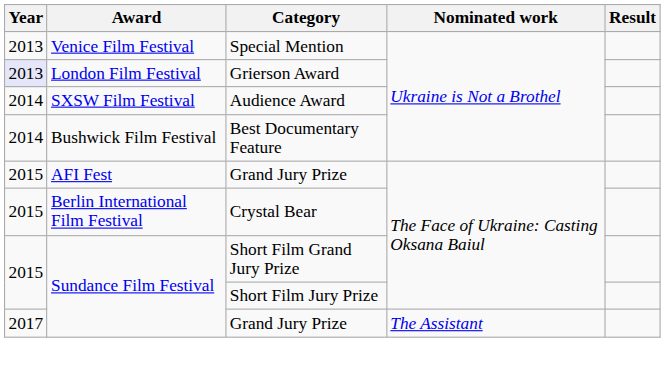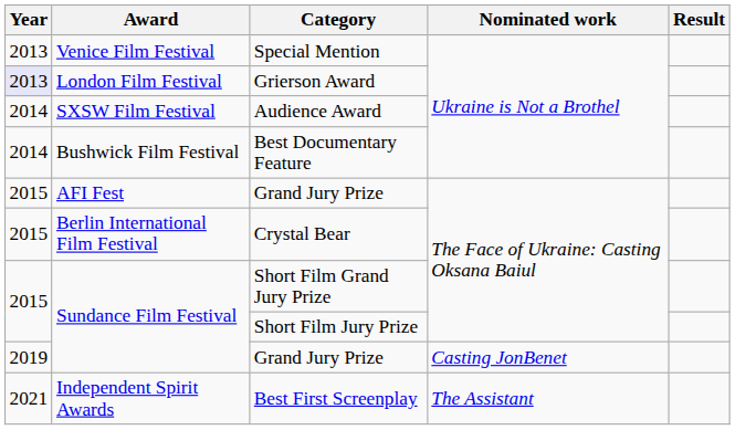Sundance Film Festival / Grand Jury Prize | Year: 2017 -> 2019
Sundance Film Festival / Grand Jury Prize | Nominated work: The Assistant -> Casting JonBenet
+ row: 2021 | Independent Spirit Awards | Best First Screenplay | The Assistant
